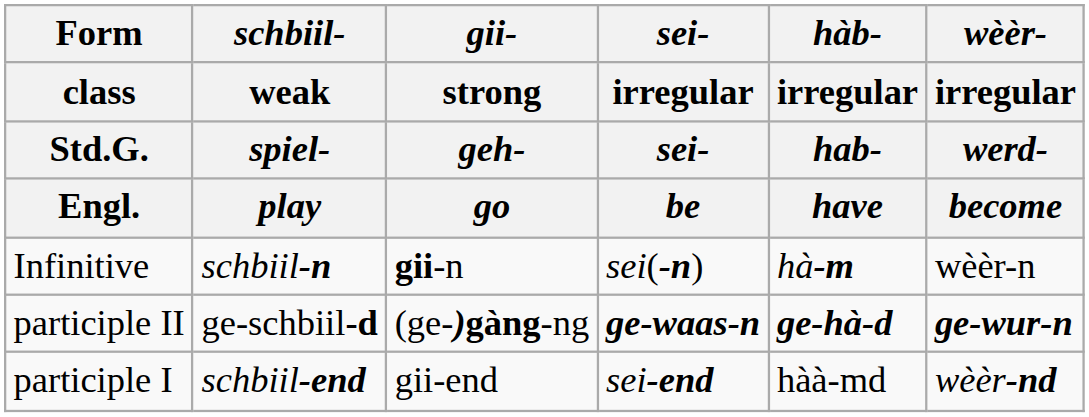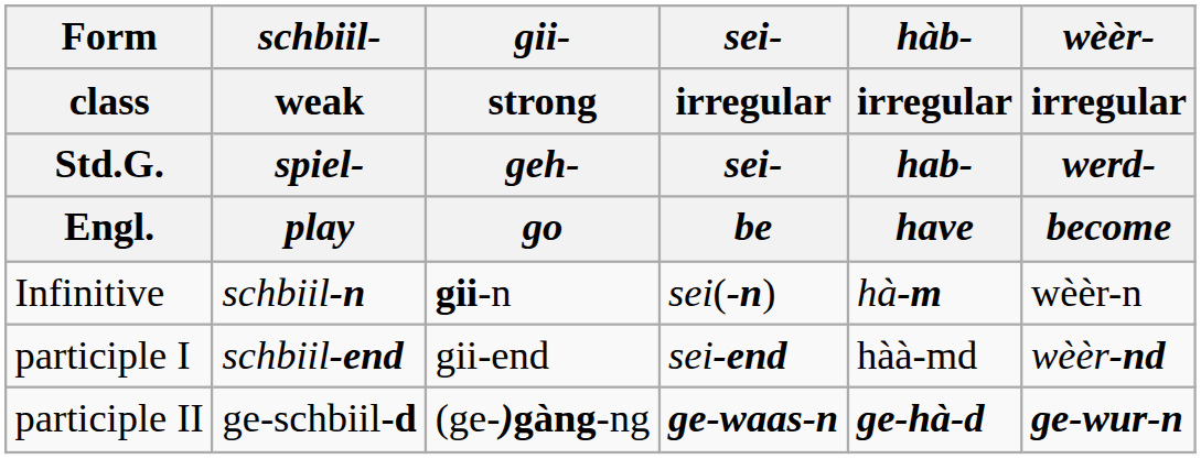rows swapped: participle I <-> participle II
